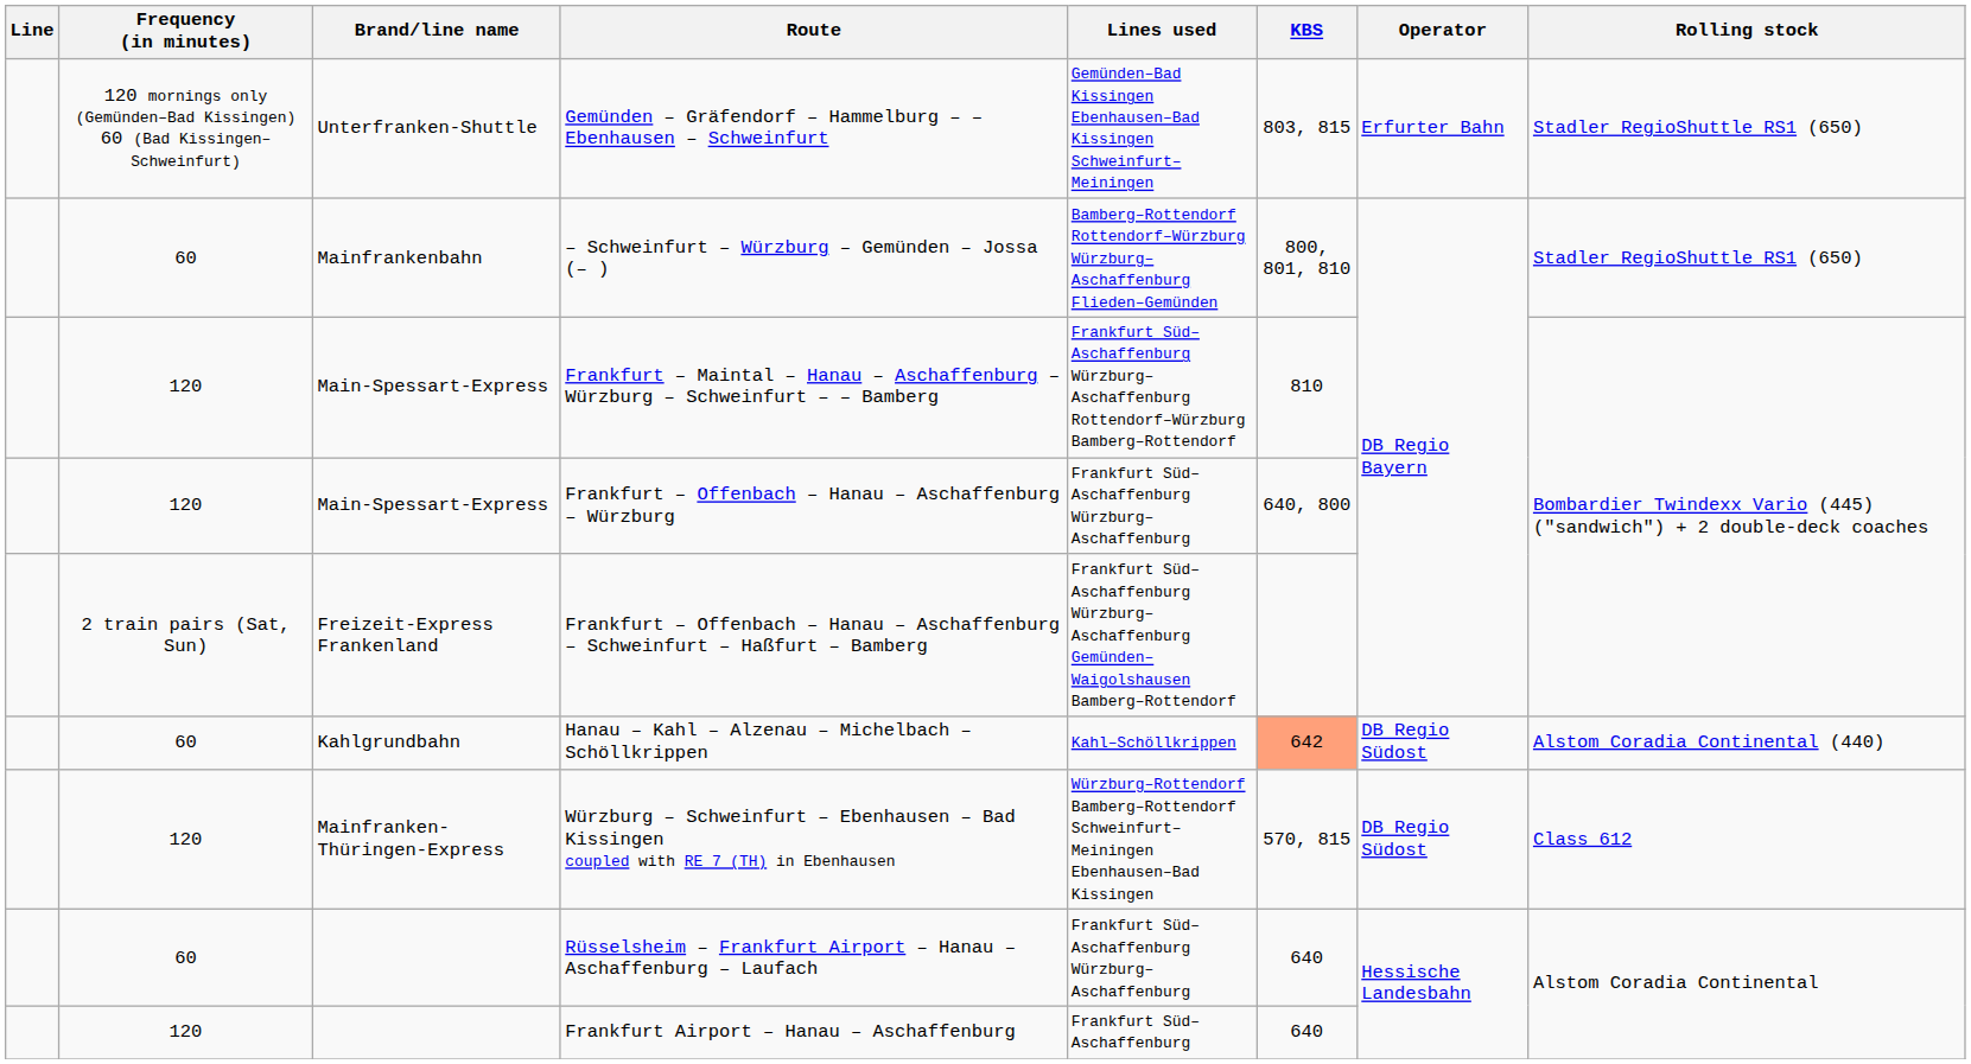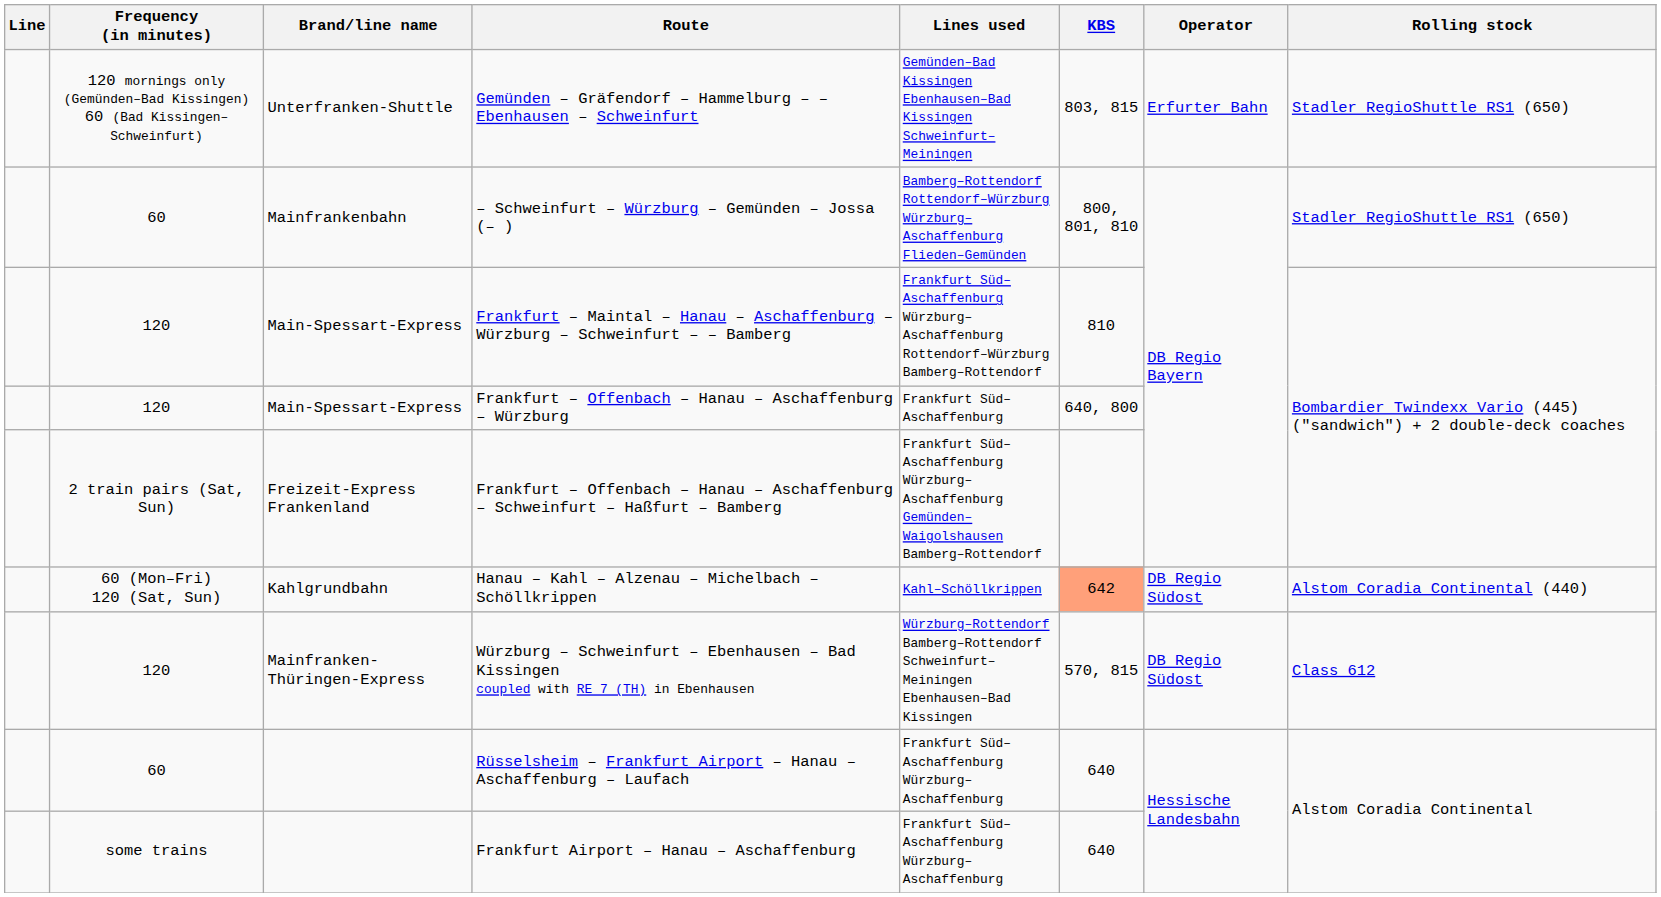Frankfurt – Offenbach – Hanau – Aschaffenburg – Würzburg | Lines used: Frankfurt Süd–Aschaffenburg Würzburg–Aschaffenburg -> Frankfurt Süd–Aschaffenburg
Hanau – Kahl – Alzenau – Michelbach – Schöllkrippen | Frequency (in minutes): 60 -> 60 (Mon–Fri) 120 (Sat, Sun)
Frankfurt Airport – Hanau – Aschaffenburg | Frequency (in minutes): 120 -> some trains
Frankfurt Airport – Hanau – Aschaffenburg | Lines used: Frankfurt Süd–Aschaffenburg -> Frankfurt Süd–Aschaffenburg Würzburg–Aschaffenburg
